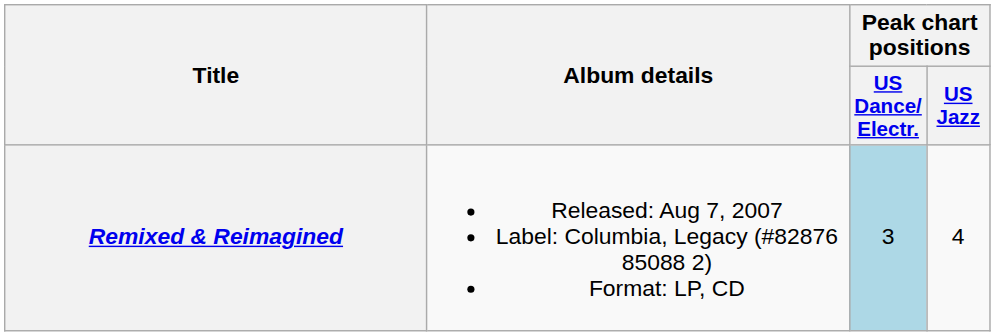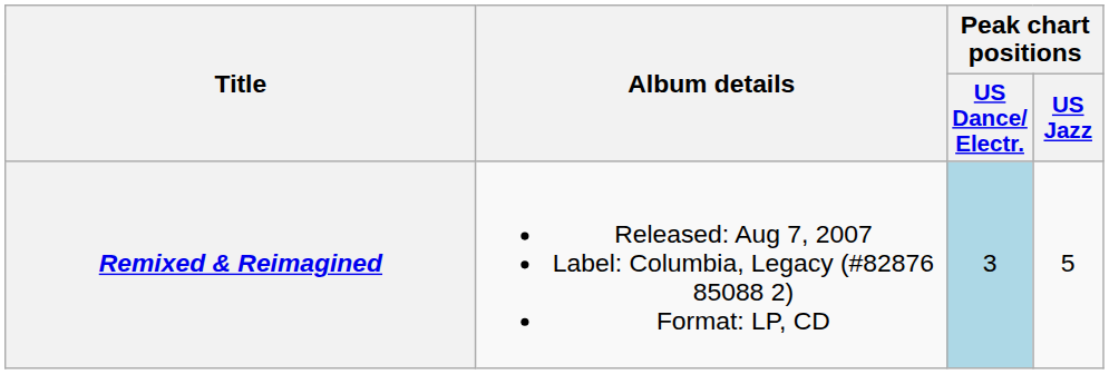Remixed & Reimagined | Peak chart positions / US Jazz: 4 -> 5
